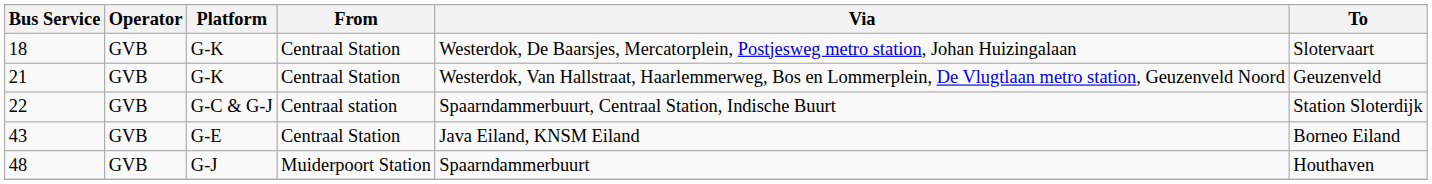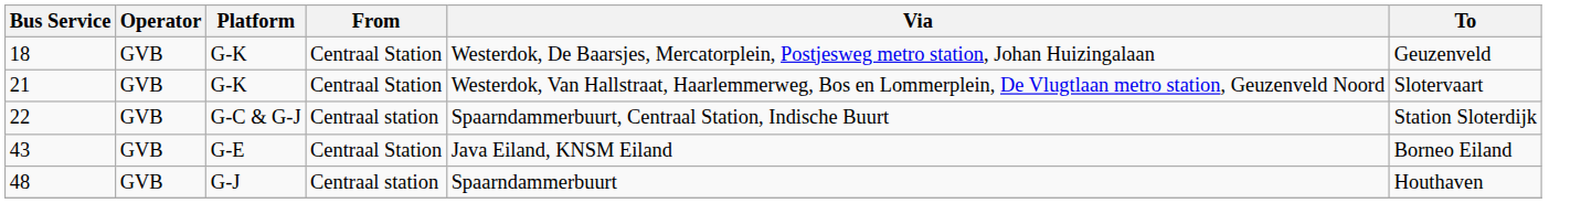18 | To: Slotervaart -> Geuzenveld
21 | To: Geuzenveld -> Slotervaart
48 | From: Muiderpoort Station -> Centraal station
